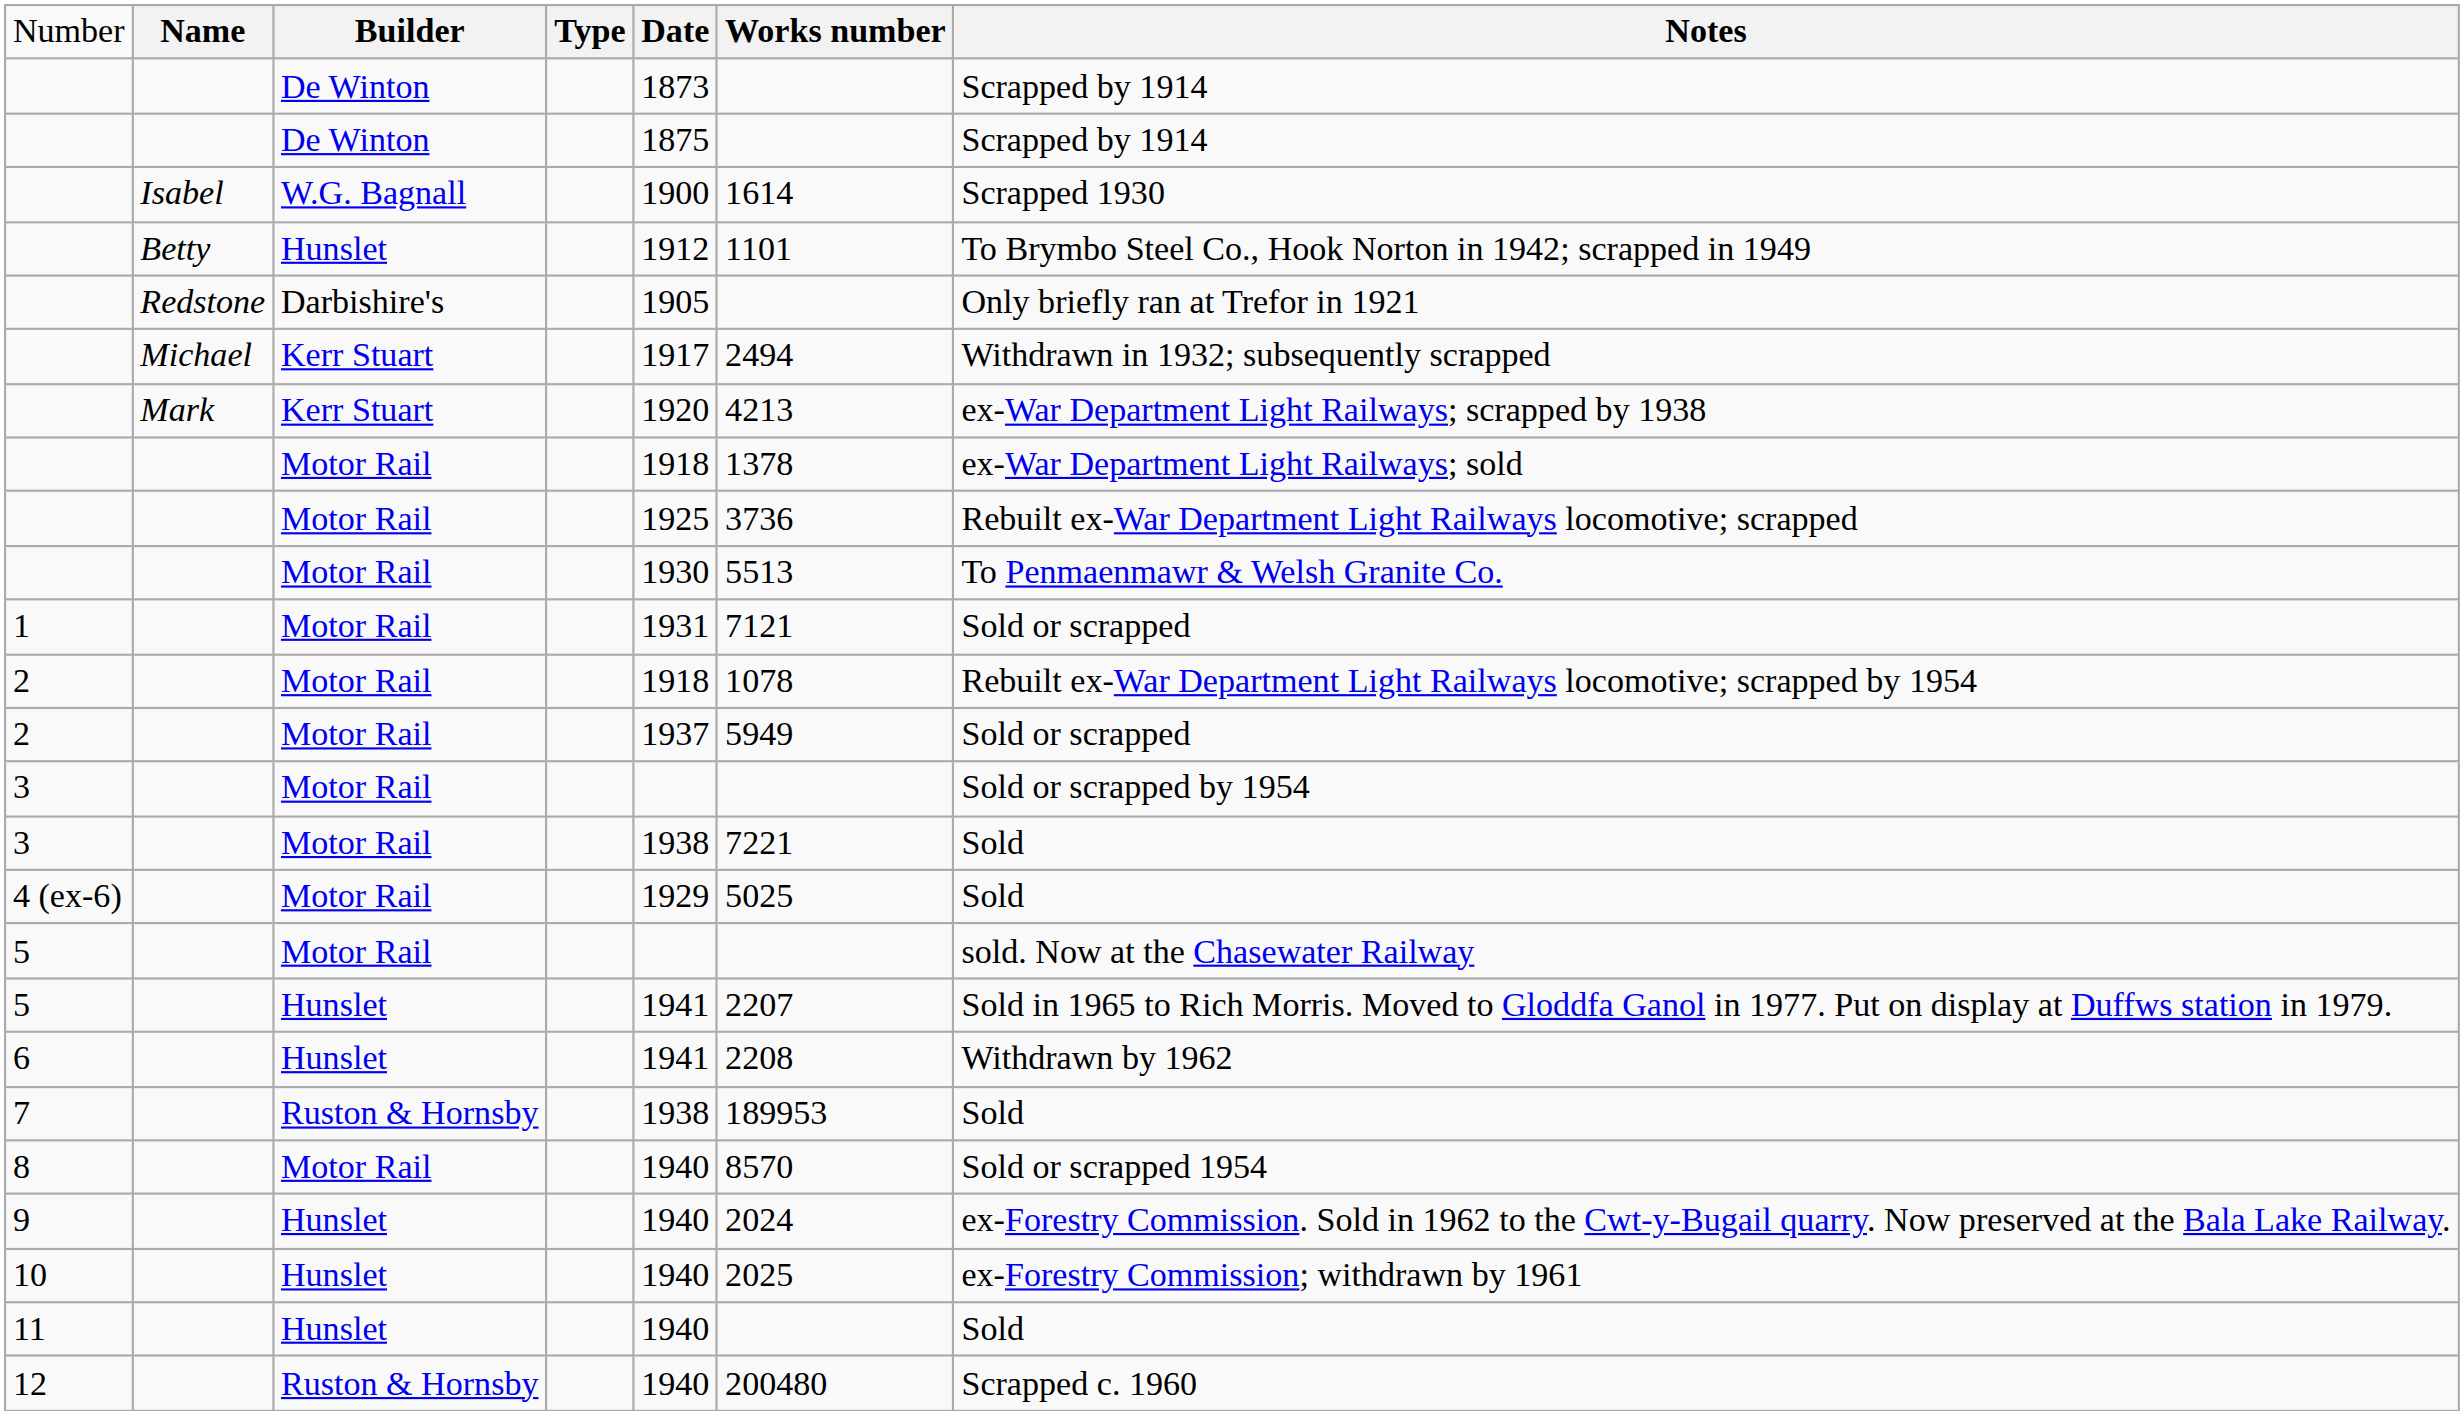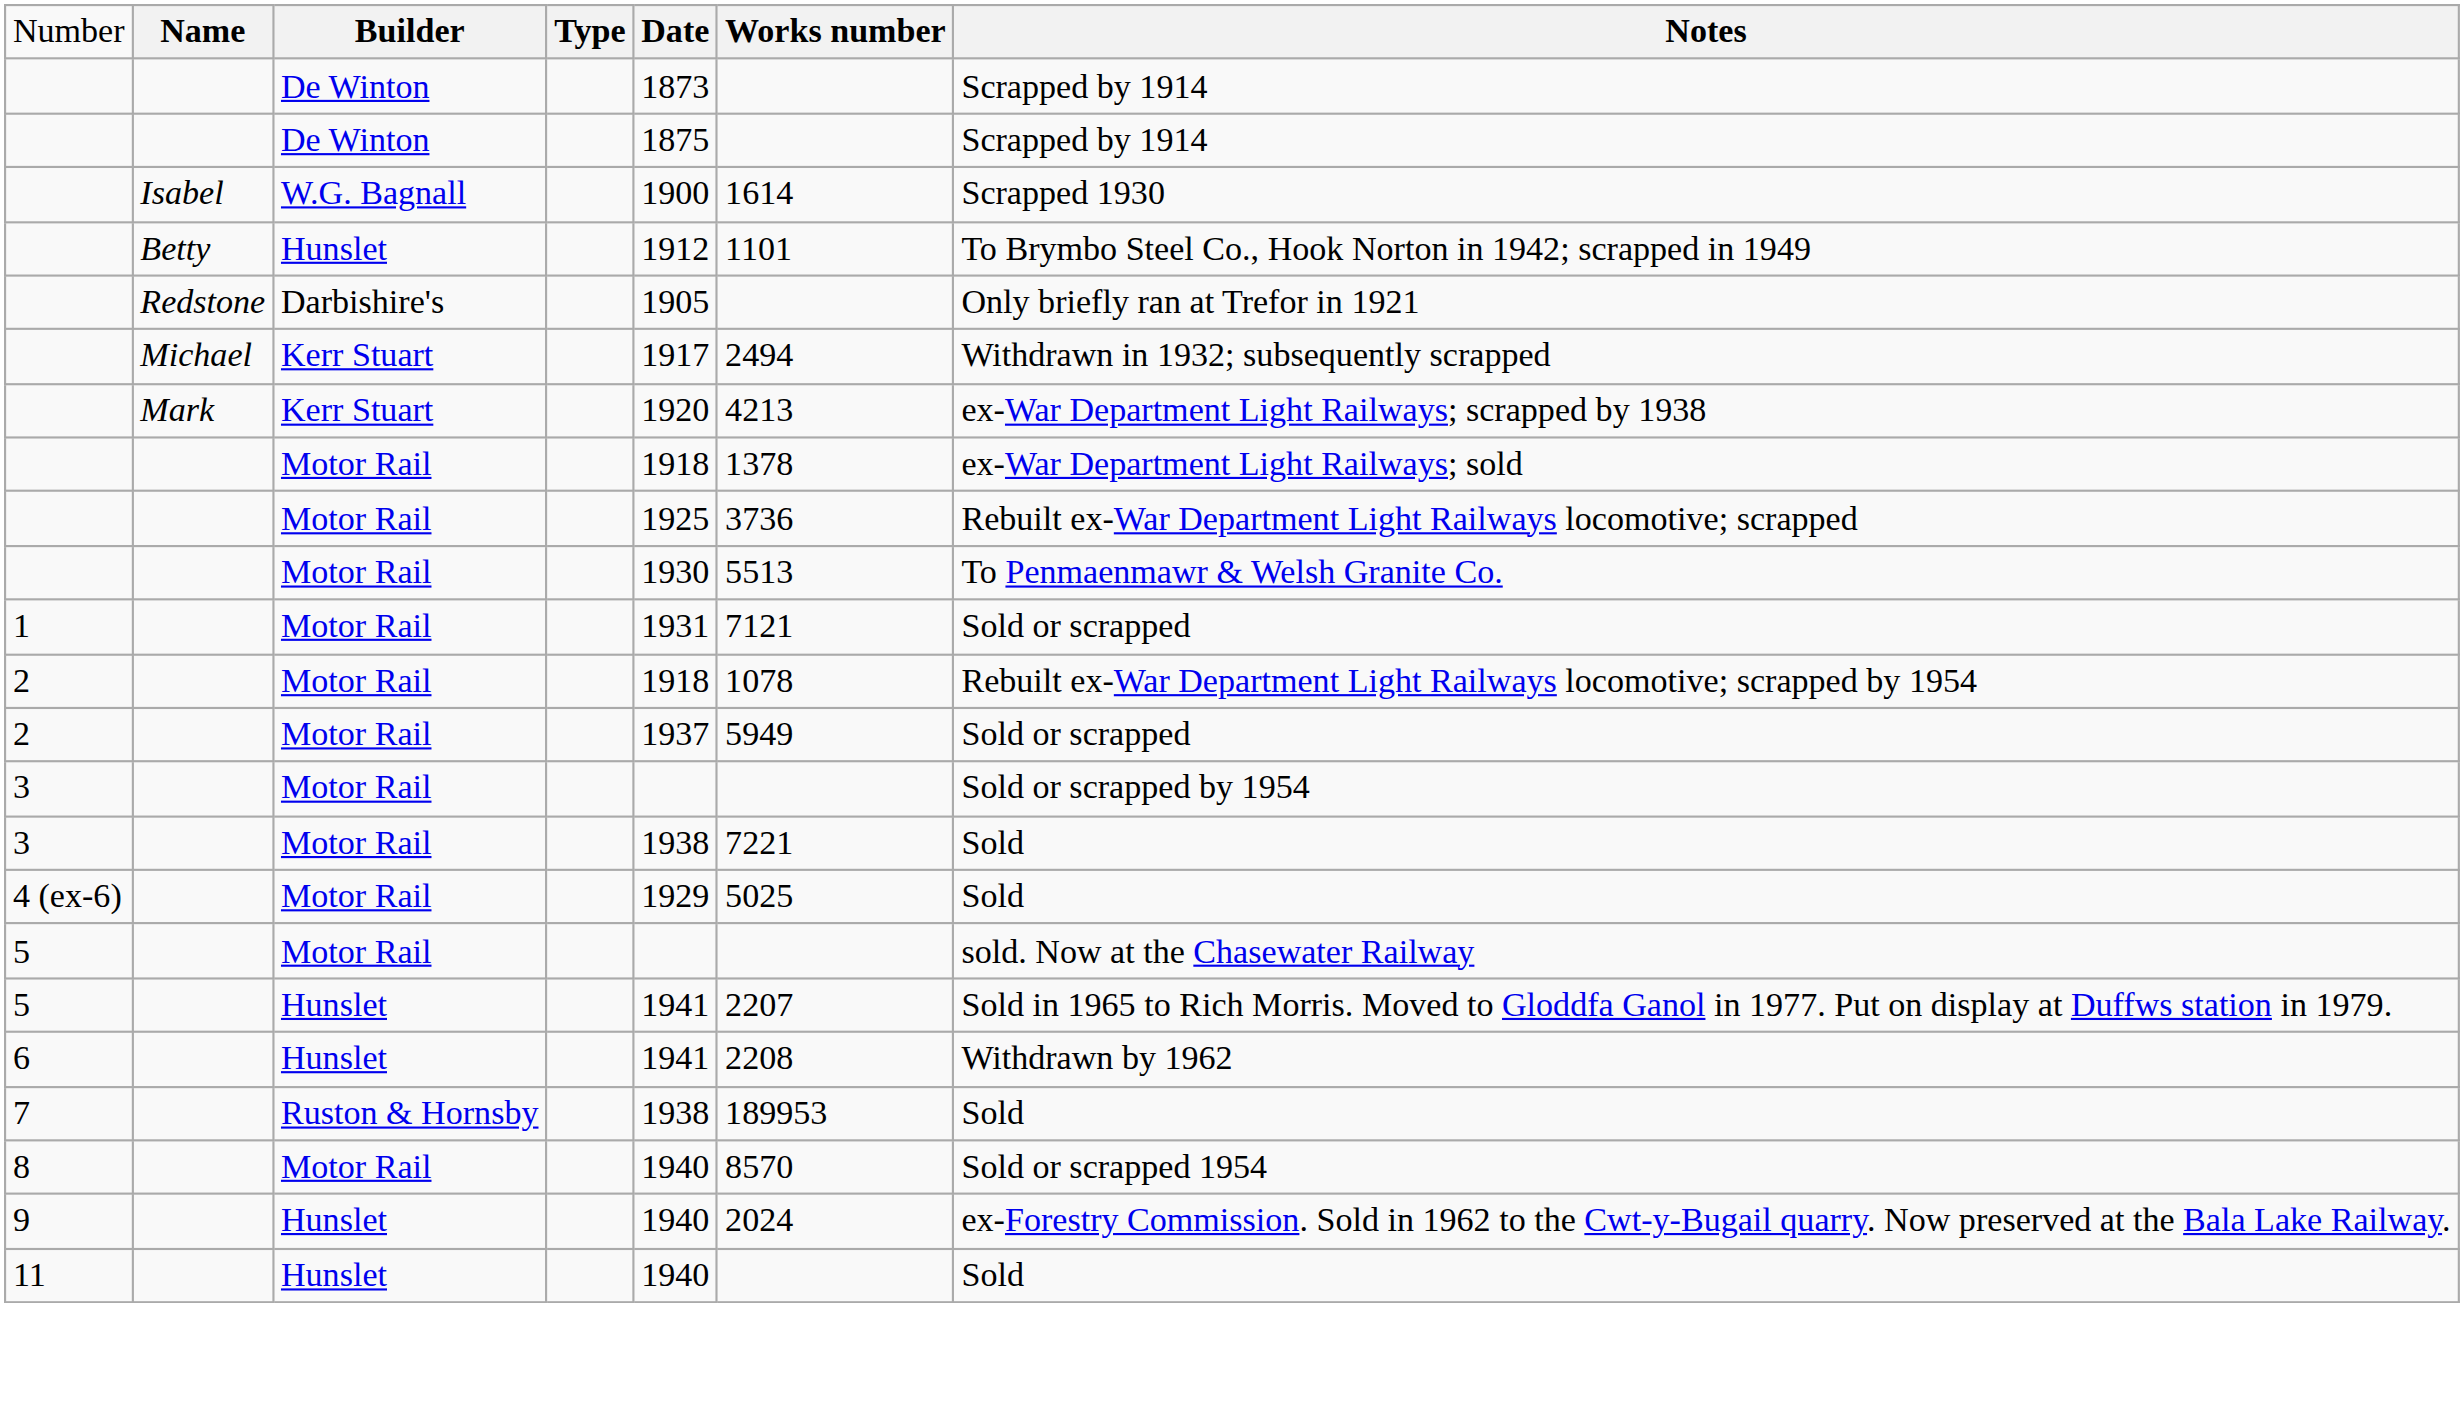- row: 10 | Hunslet | 1940 | 2025 | ex-Forestry Commission; withdrawn by 1961
- row: 12 | Ruston & Hornsby | 1940 | 200480 | Scrapped c. 1960
